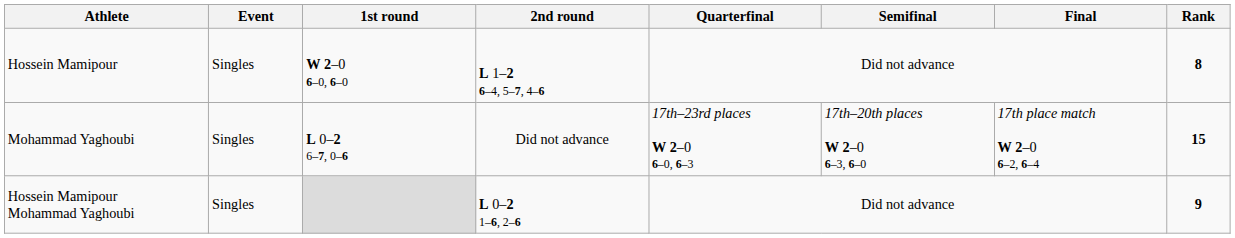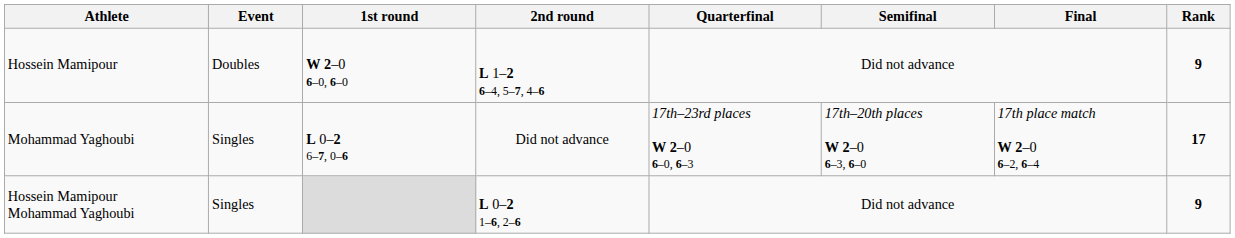Hossein Mamipour | Event: Singles -> Doubles
Hossein Mamipour | Rank: 8 -> 9
Mohammad Yaghoubi | Rank: 15 -> 17
